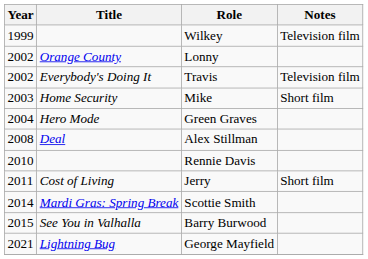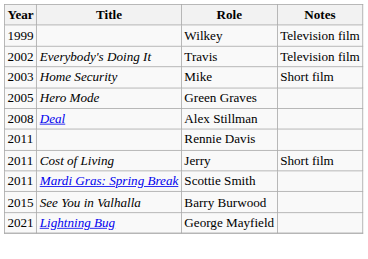- row: 2002 | Orange County | Lonny
Green Graves | Year: 2004 -> 2005
Rennie Davis | Year: 2010 -> 2011
Scottie Smith | Year: 2014 -> 2011
